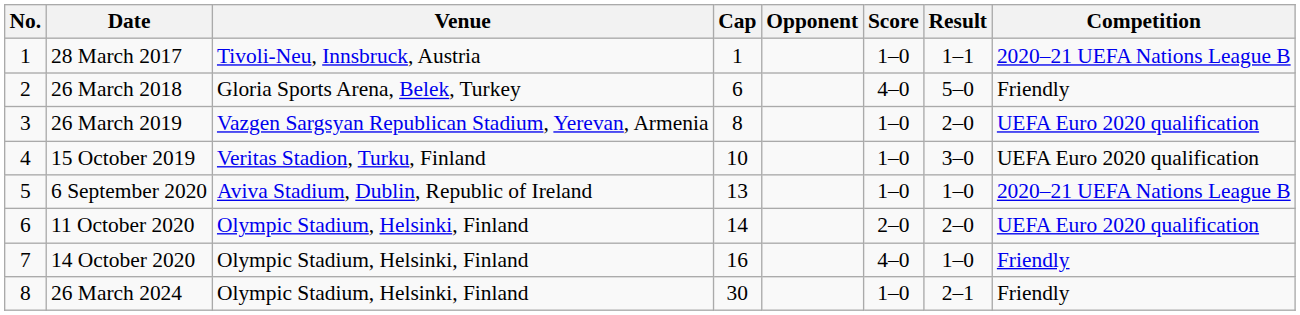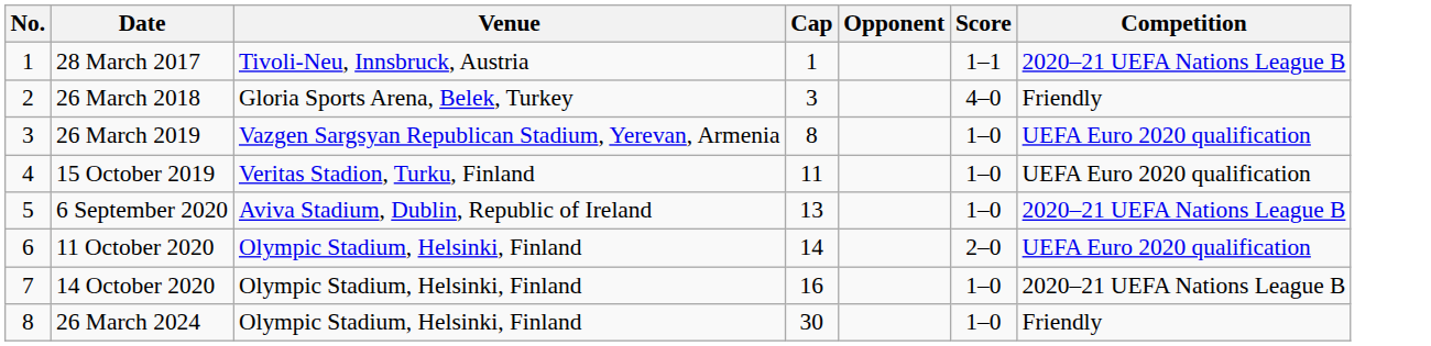- column: Result | 1–1 | 5–0 | 2–0 | 3–0 | 1–0 | 2–0 | 1–0 | 2–1
28 March 2017 | Score: 1–0 -> 1–1
26 March 2018 | Cap: 6 -> 3
15 October 2019 | Cap: 10 -> 11
14 October 2020 | Score: 4–0 -> 1–0
14 October 2020 | Competition: Friendly -> 2020–21 UEFA Nations League B
